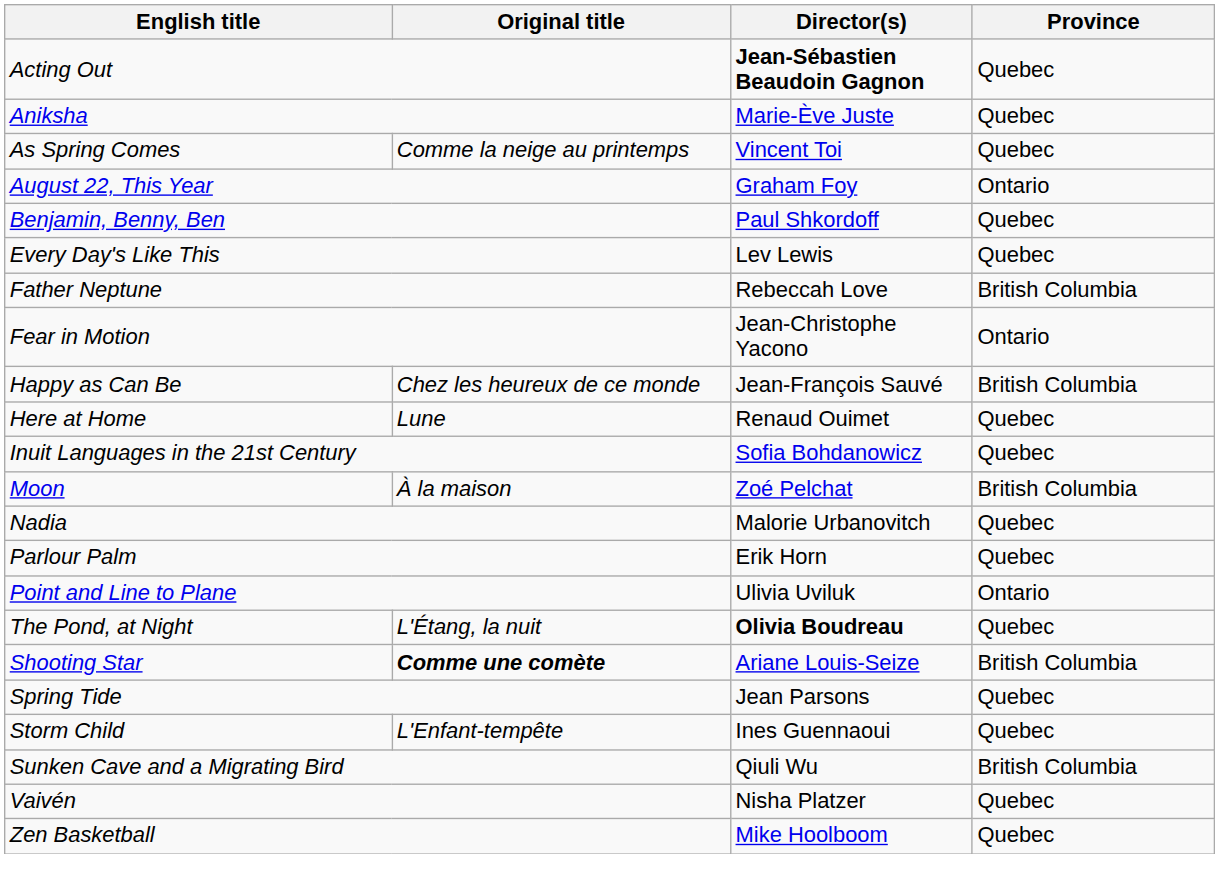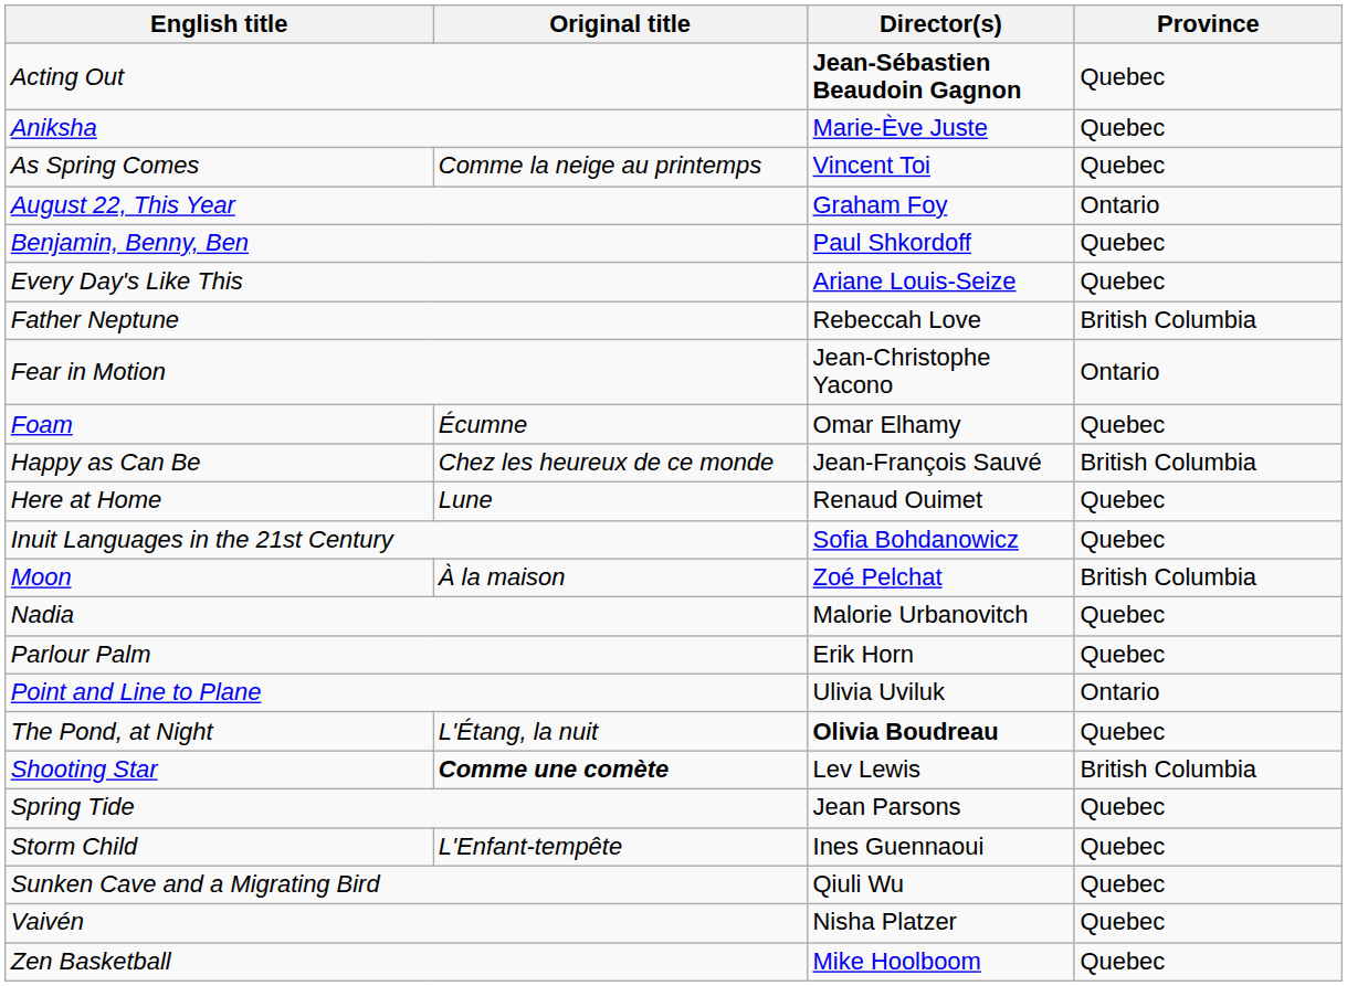Every Day's Like This | Director(s): Lev Lewis -> Ariane Louis-Seize
+ row: Foam | Écumne | Omar Elhamy | Quebec
Shooting Star | Director(s): Ariane Louis-Seize -> Lev Lewis
Sunken Cave and a Migrating Bird | Province: British Columbia -> Quebec
